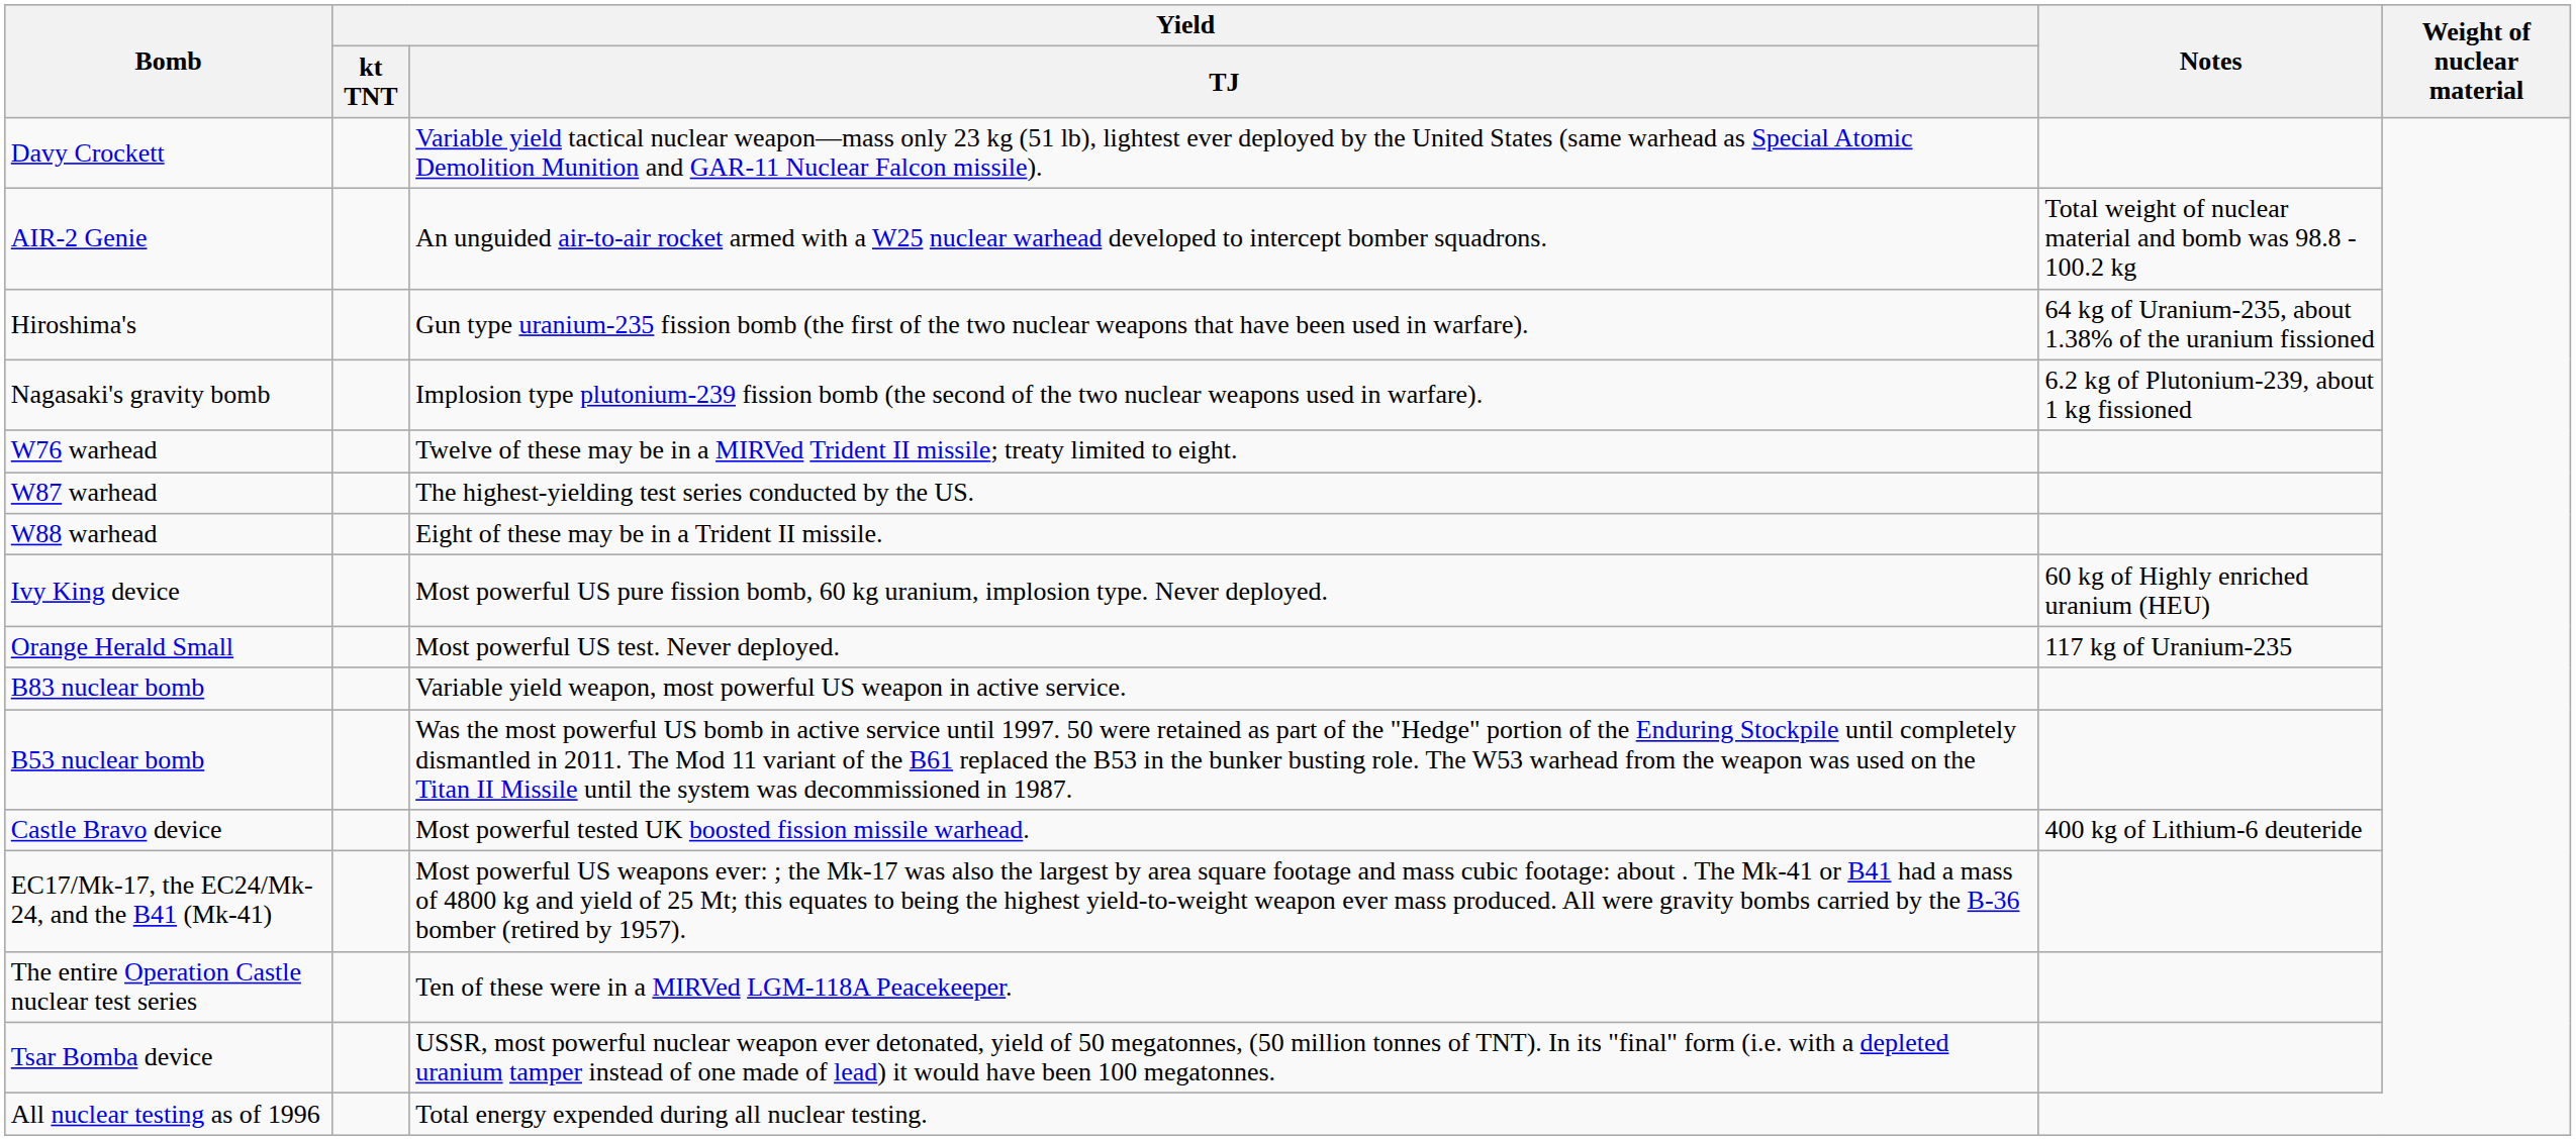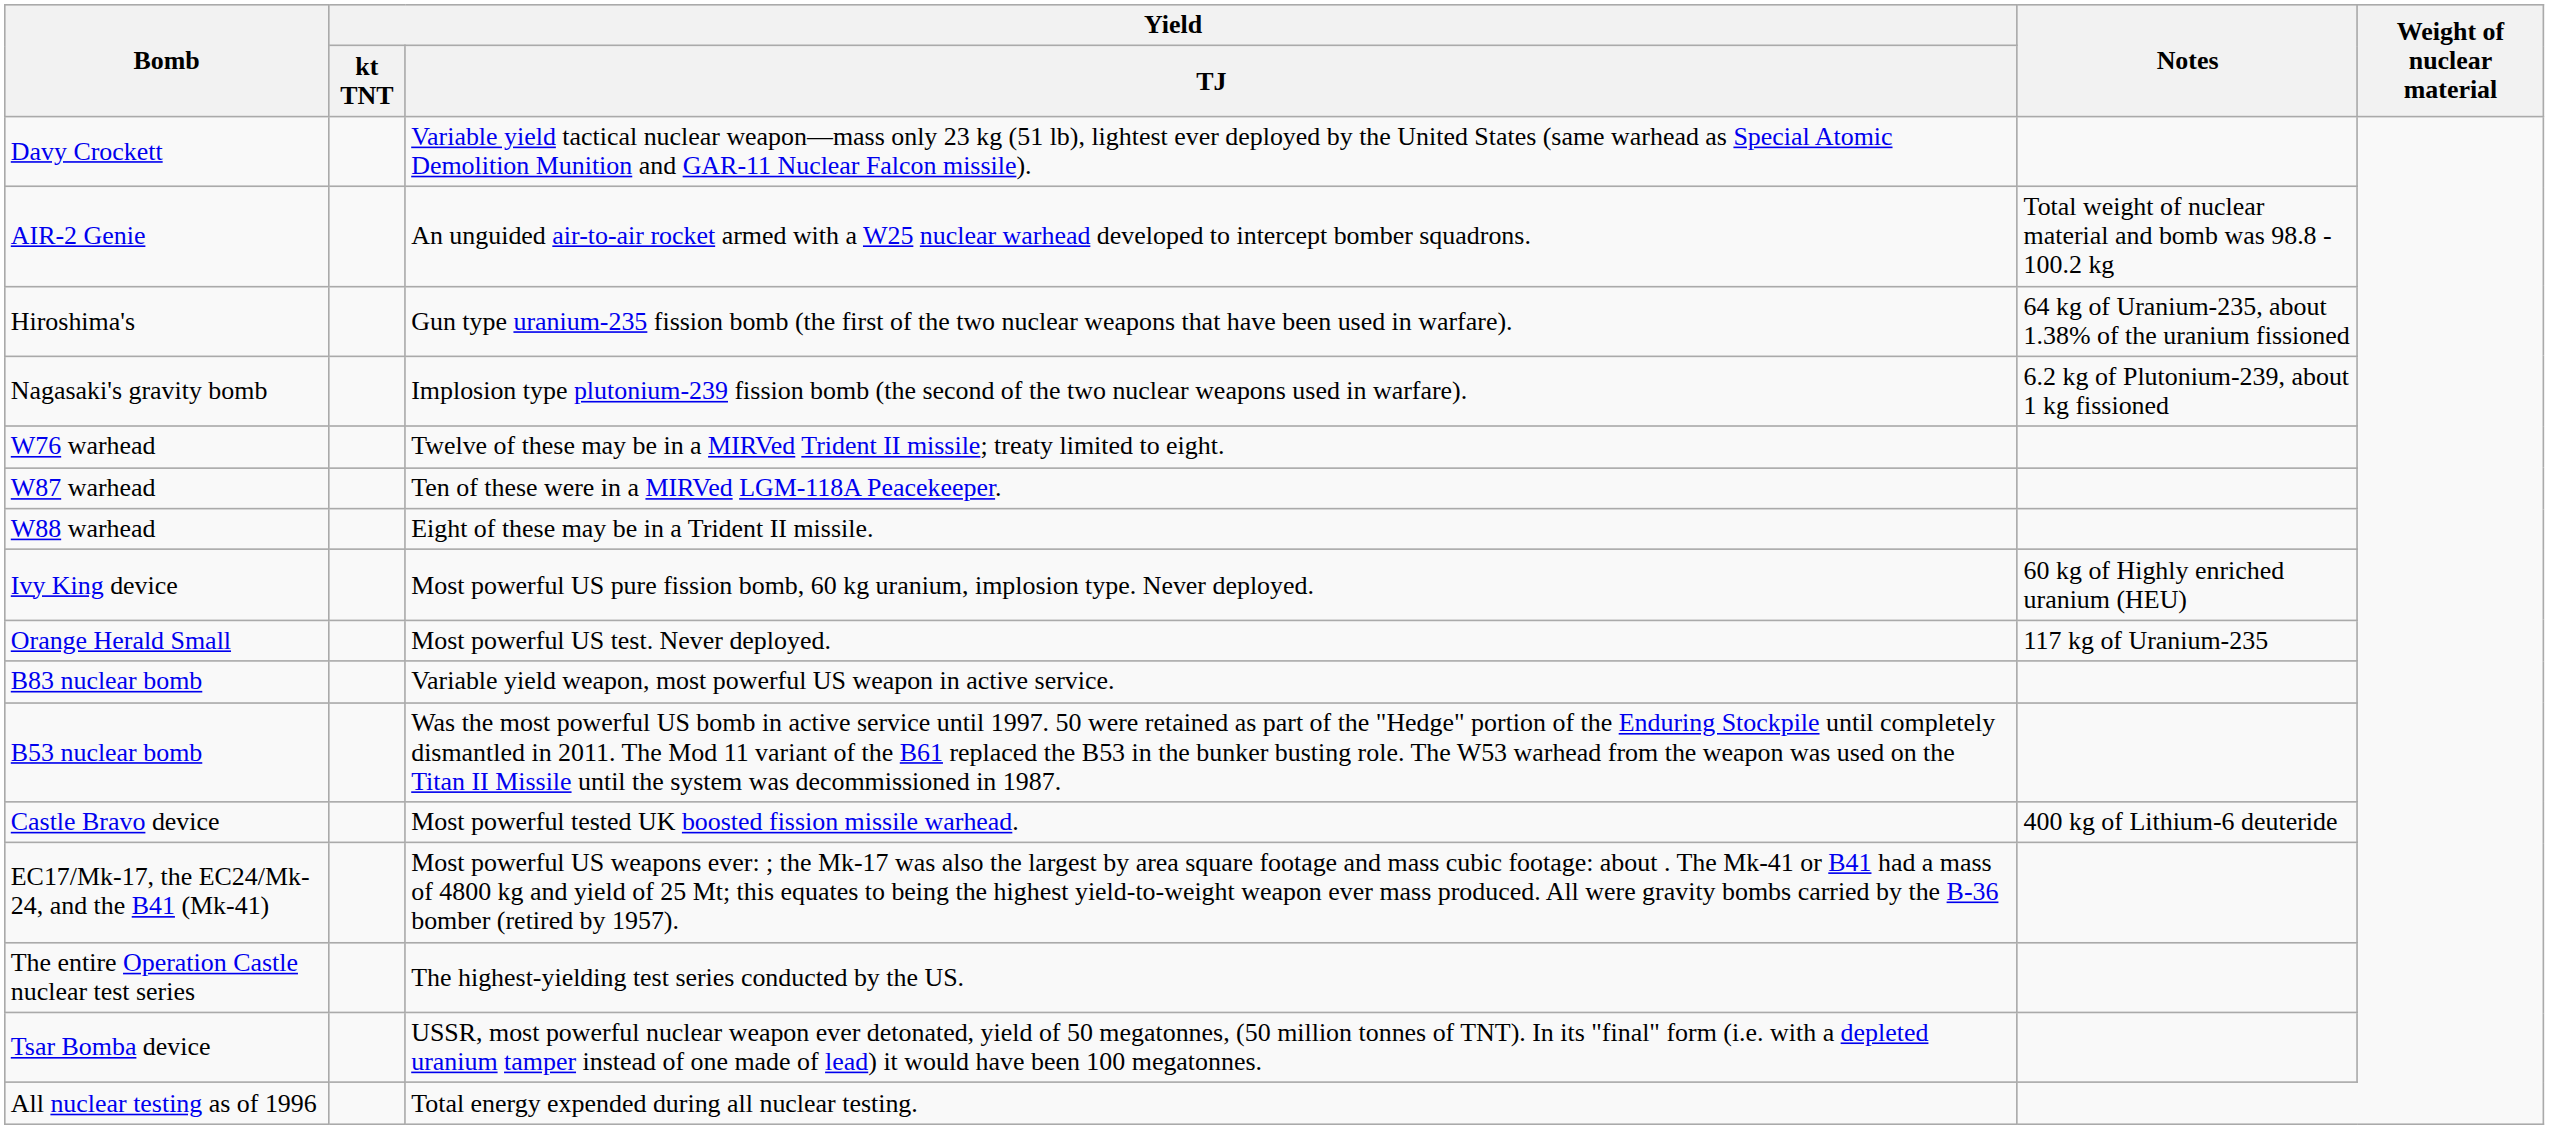W87 warhead | Yield / TJ: The highest-yielding test series conducted by the US. -> Ten of these were in a MIRVed LGM-118A Peacekeeper.
The entire Operation Castle nuclear test series | Yield / TJ: Ten of these were in a MIRVed LGM-118A Peacekeeper. -> The highest-yielding test series conducted by the US.
